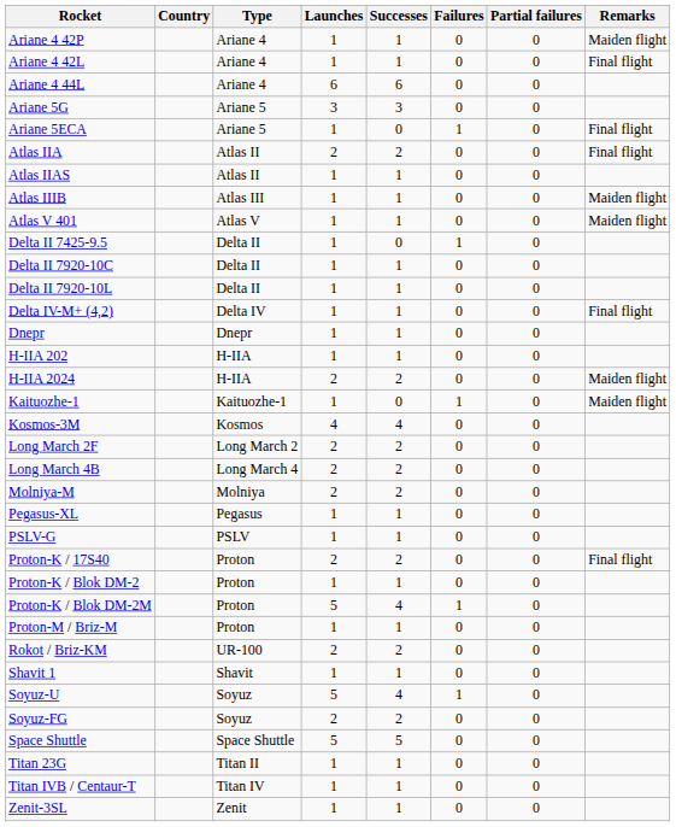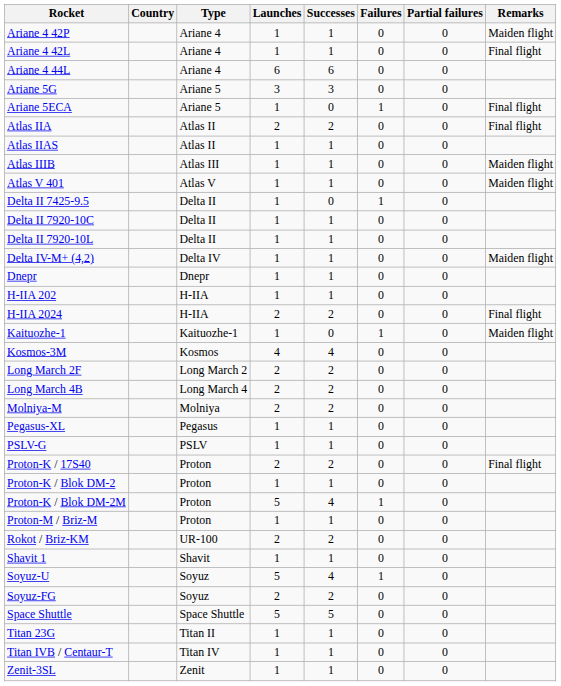Delta IV-M+ (4,2) | Remarks: Final flight -> Maiden flight
H-IIA 2024 | Remarks: Maiden flight -> Final flight
